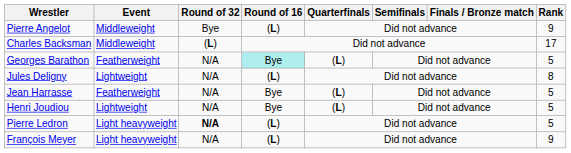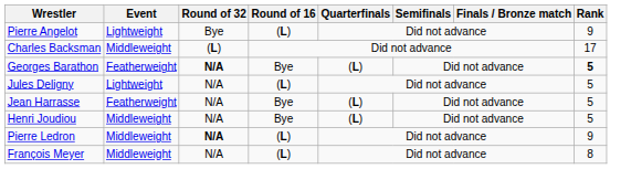Pierre Angelot | Event: Middleweight -> Lightweight
Georges Barathon | Round of 32: normal -> bold
Georges Barathon | Round of 16: paleturquoise background -> no background
Georges Barathon | Rank: normal -> bold
Jules Deligny | Rank: 8 -> 5
Henri Joudiou | Event: Lightweight -> Middleweight
Pierre Ledron | Event: Light heavyweight -> Middleweight
Pierre Ledron | Rank: 5 -> 9
François Meyer | Event: Light heavyweight -> Middleweight
François Meyer | Rank: 9 -> 8
